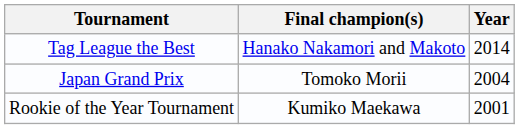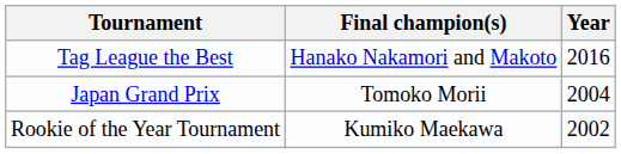Tag League the Best | Year: 2014 -> 2016
Rookie of the Year Tournament | Year: 2001 -> 2002
